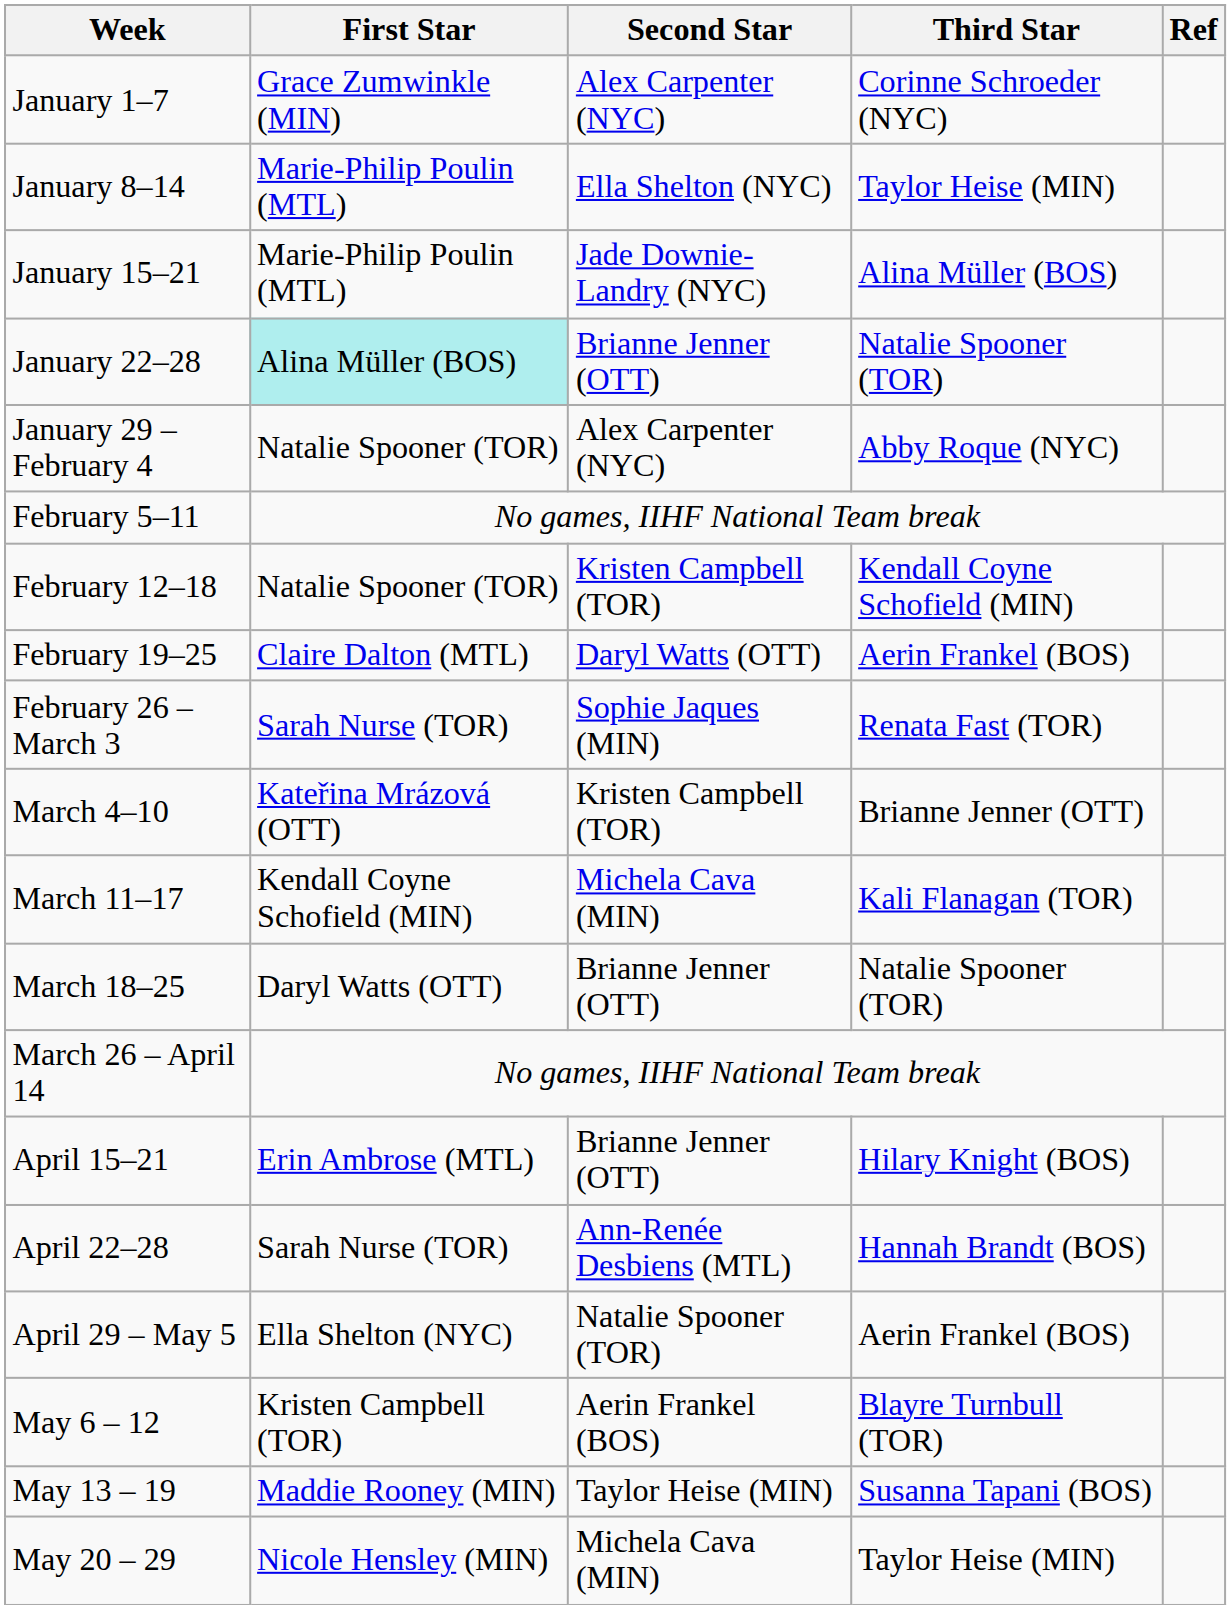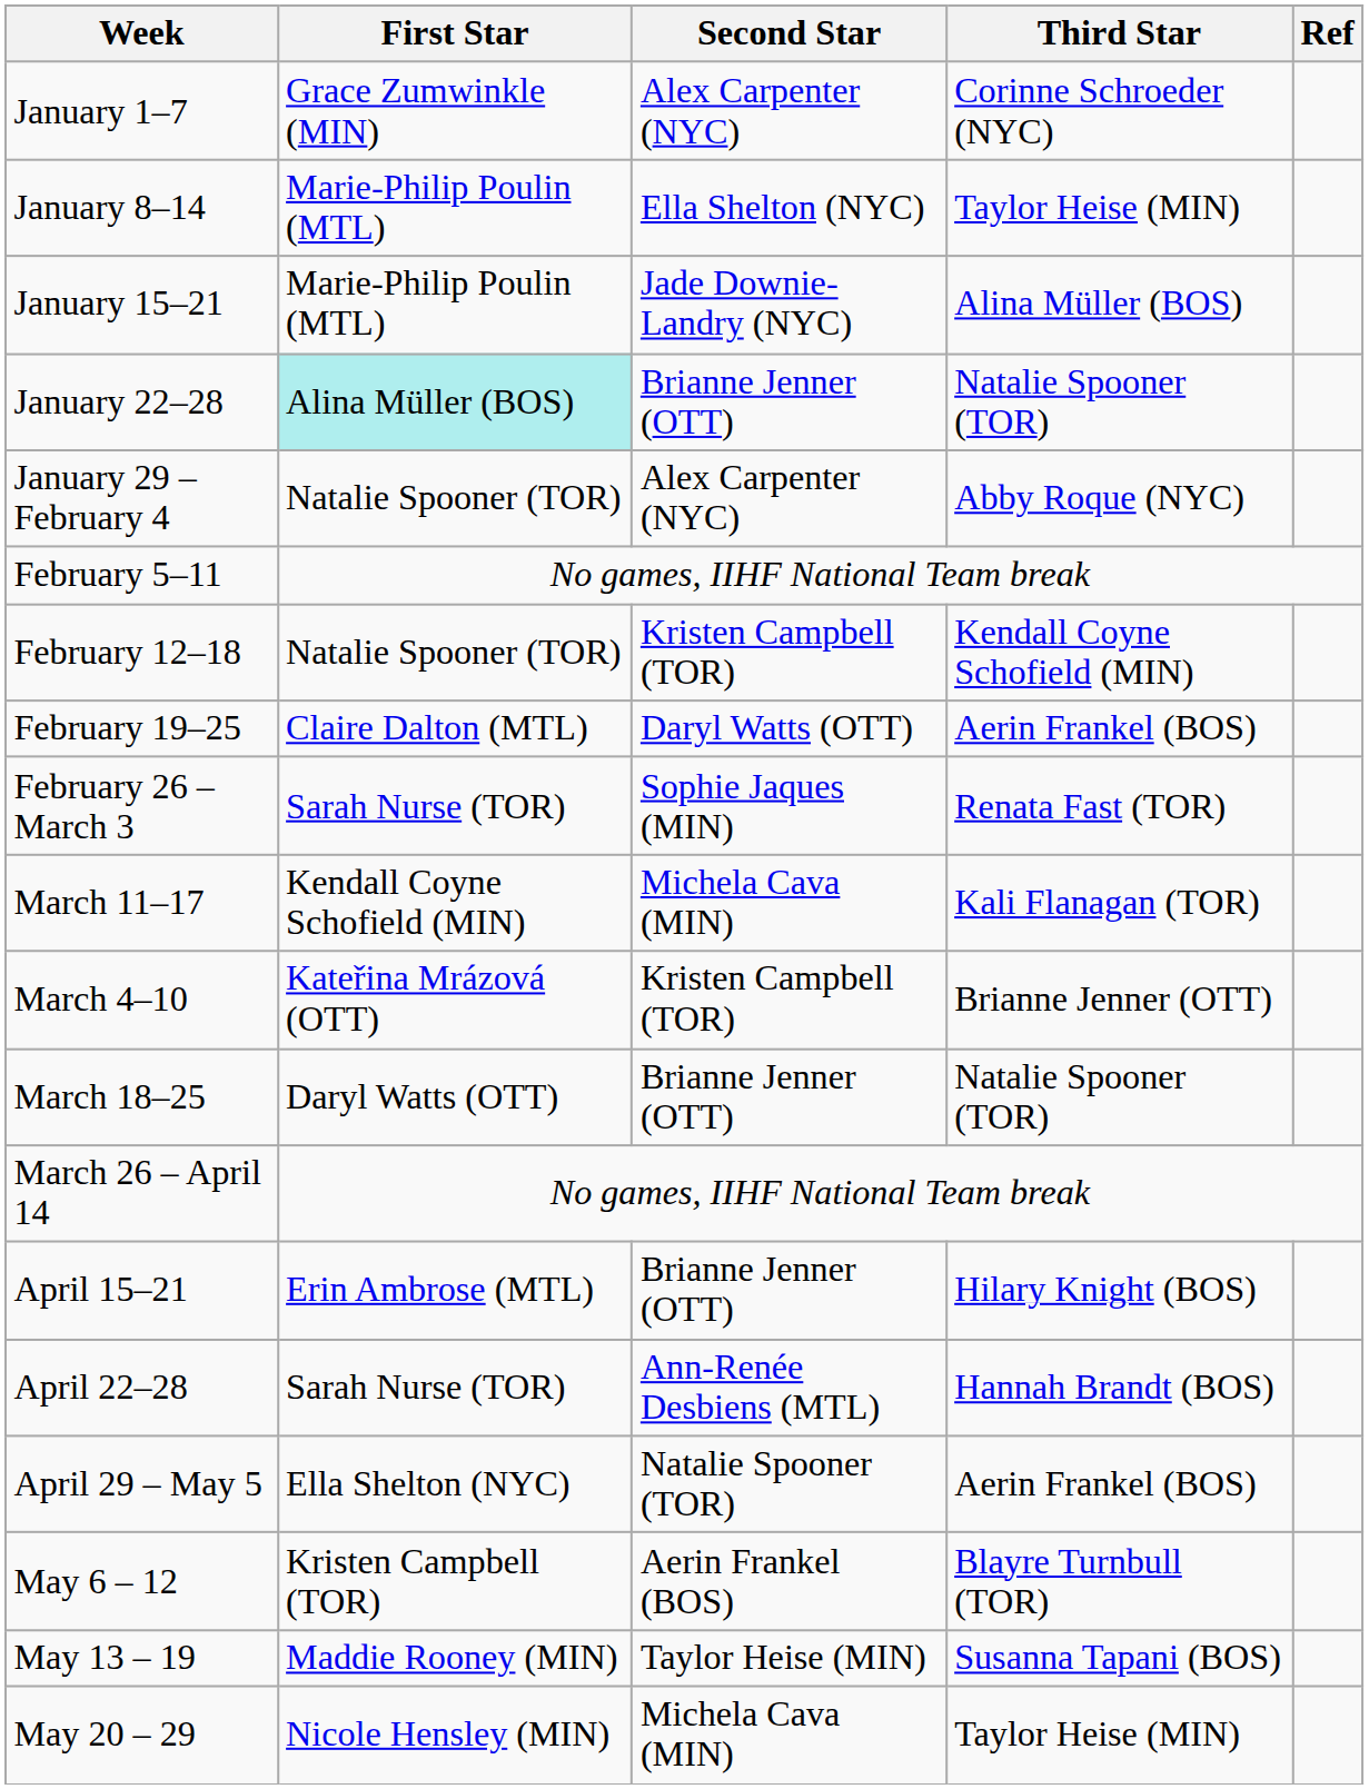rows swapped: March 4–10 <-> March 11–17
